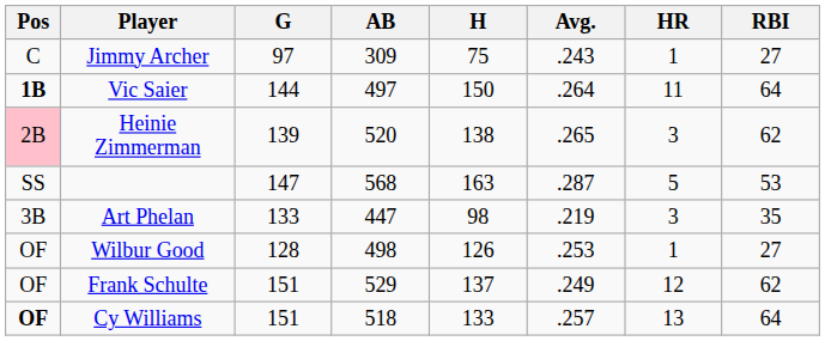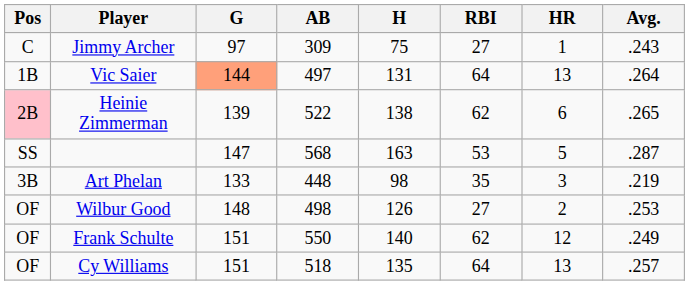columns swapped: Avg. <-> RBI
Vic Saier | Pos: bold -> normal
Vic Saier | G: no background -> lightsalmon background
Vic Saier | H: 150 -> 131
Vic Saier | HR: 11 -> 13
Heinie Zimmerman | AB: 520 -> 522
Heinie Zimmerman | HR: 3 -> 6
Art Phelan | AB: 447 -> 448
Wilbur Good | G: 128 -> 148
Wilbur Good | HR: 1 -> 2
Frank Schulte | AB: 529 -> 550
Frank Schulte | H: 137 -> 140
Cy Williams | Pos: bold -> normal
Cy Williams | H: 133 -> 135
